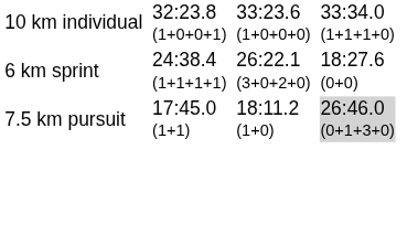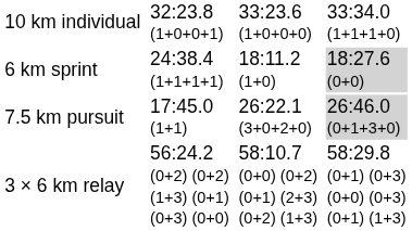6 km sprint | column 5: 26:22.1 (3+0+2+0) -> 18:11.2 (1+0)
6 km sprint | column 7: no background -> lightgrey background
7.5 km pursuit | column 5: 18:11.2 (1+0) -> 26:22.1 (3+0+2+0)
+ row: 3 × 6 km relay | 56:24.2 (0+2) (0+2) (1+3) (0+1) (0+3) (0+0) | 58:10.7 (0+0) (0+2) (0+1) (2+3) (0+2) (1+3) | 58:29.8 (0+1) (0+3) (0+0) (0+3) (0+1) (1+3)
